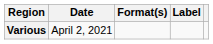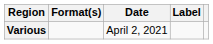columns swapped: Date <-> Format(s)
